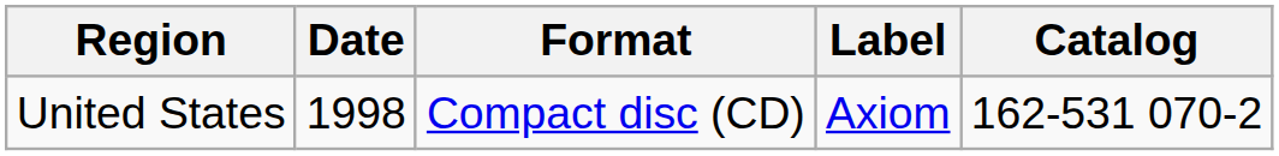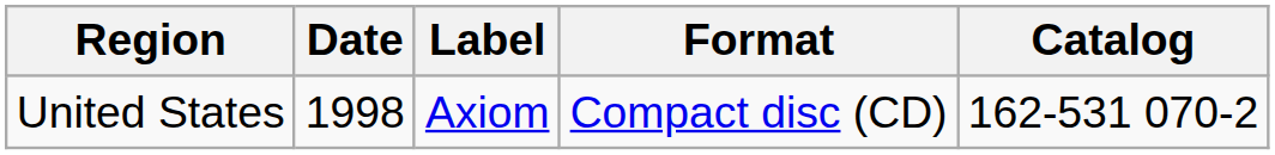columns swapped: Label <-> Format
